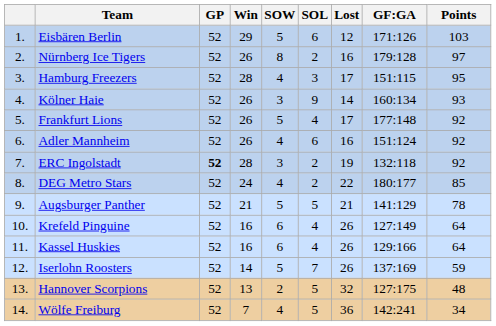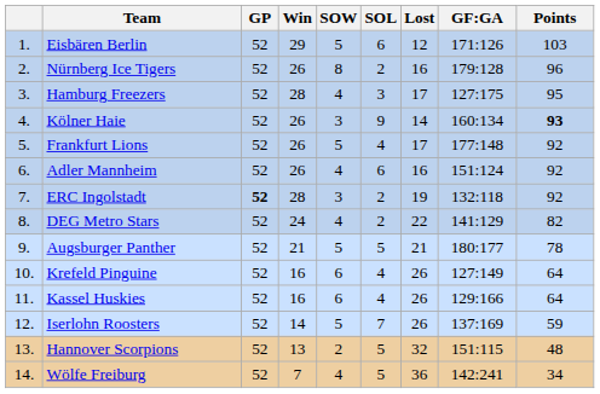Nürnberg Ice Tigers | Points: 97 -> 96
Hamburg Freezers | GF:GA: 151:115 -> 127:175
Kölner Haie | Points: normal -> bold
DEG Metro Stars | GF:GA: 180:177 -> 141:129
DEG Metro Stars | Points: 85 -> 82
Augsburger Panther | GF:GA: 141:129 -> 180:177
Hannover Scorpions | GF:GA: 127:175 -> 151:115
